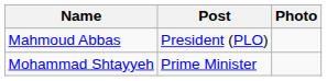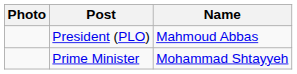columns swapped: Photo <-> Name
